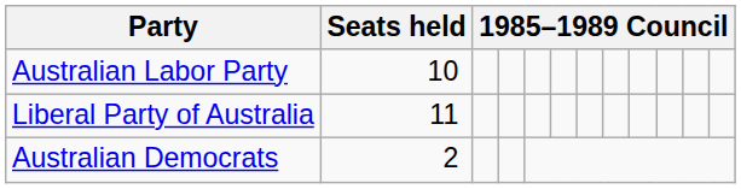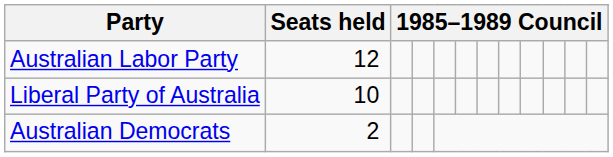Australian Labor Party | Seats held: 10 -> 12
Liberal Party of Australia | Seats held: 11 -> 10
